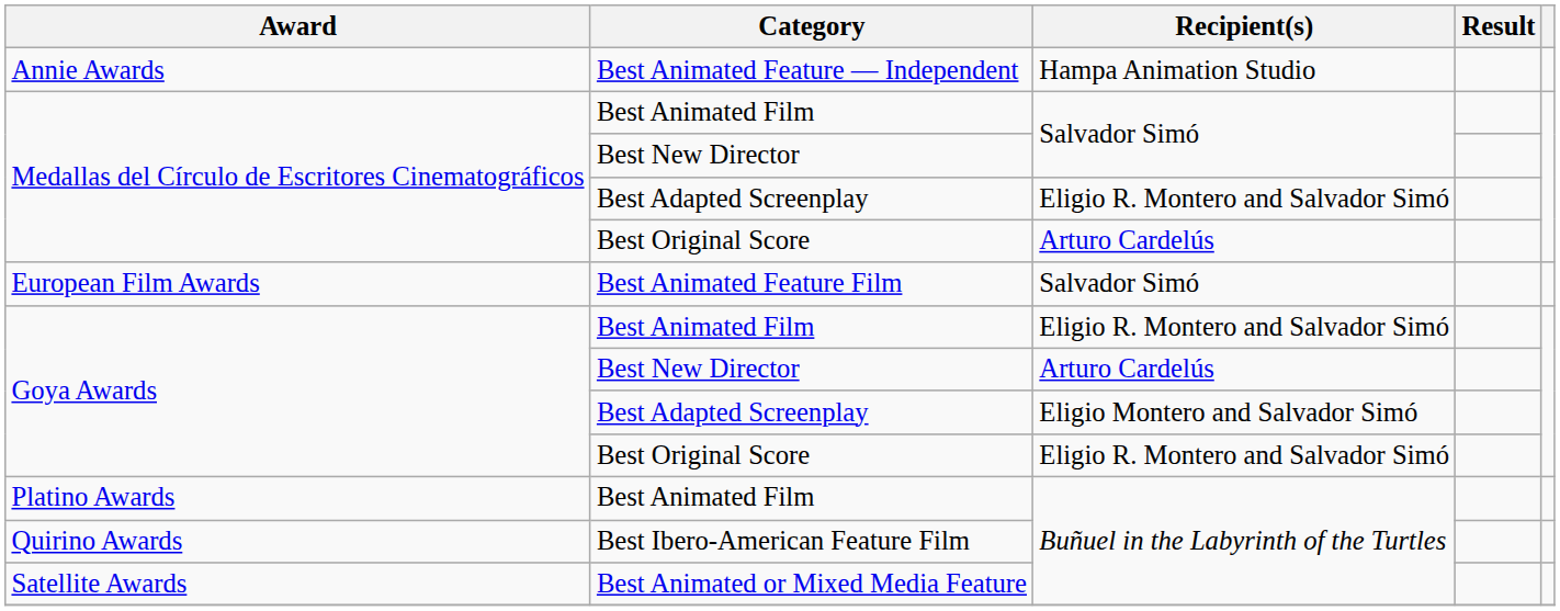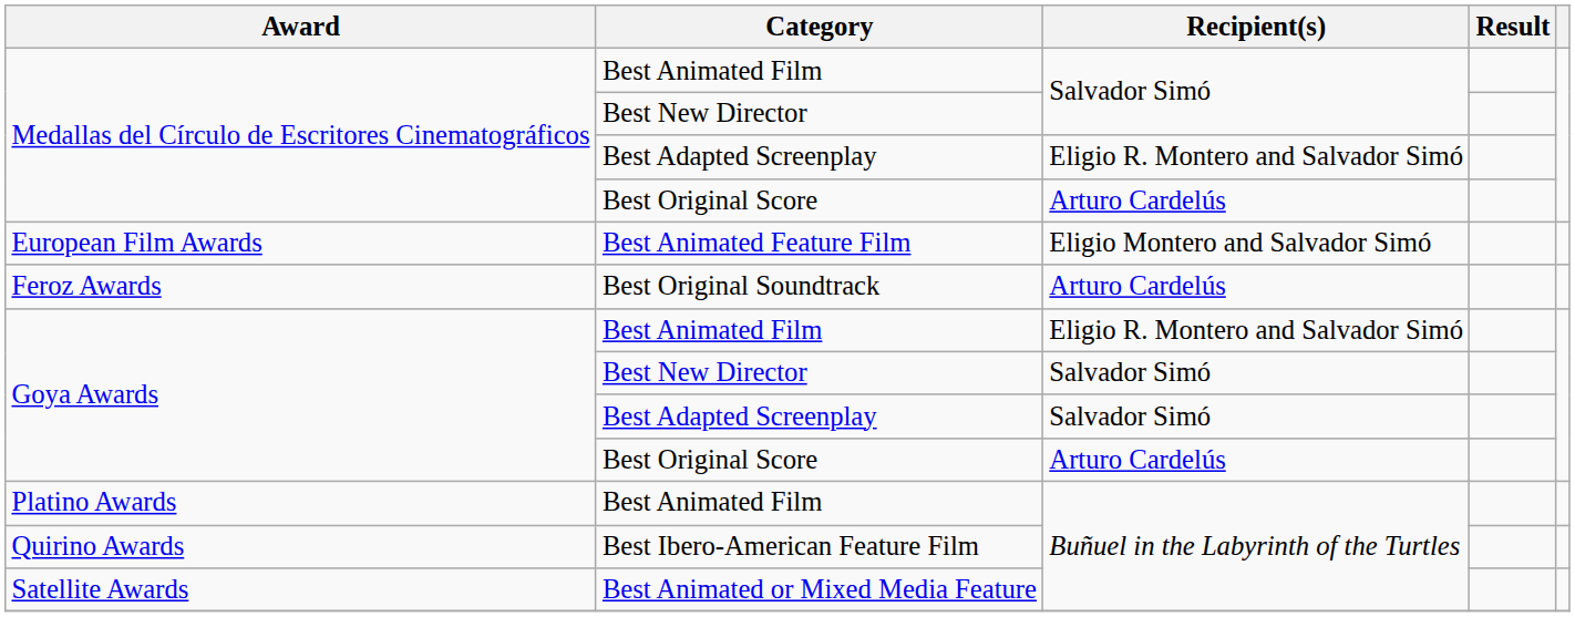- row: Annie Awards | Best Animated Feature — Independent | Hampa Animation Studio
Best Animated Feature Film | Recipient(s): Salvador Simó -> Eligio Montero and Salvador Simó
+ row: Feroz Awards | Best Original Soundtrack | Arturo Cardelús
Goya Awards / Best New Director | Recipient(s): Arturo Cardelús -> Salvador Simó
Goya Awards / Best Adapted Screenplay | Recipient(s): Eligio Montero and Salvador Simó -> Salvador Simó
Goya Awards / Best Original Score | Recipient(s): Eligio R. Montero and Salvador Simó -> Arturo Cardelús
